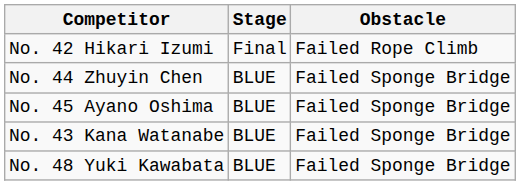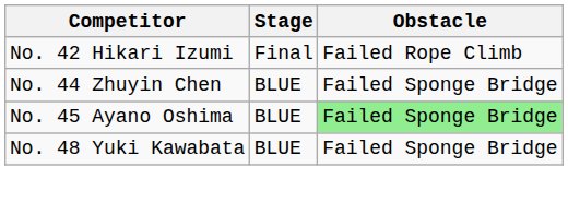No. 45 Ayano Oshima | Obstacle: no background -> lightgreen background
- row: No. 43 Kana Watanabe | BLUE | Failed Sponge Bridge
